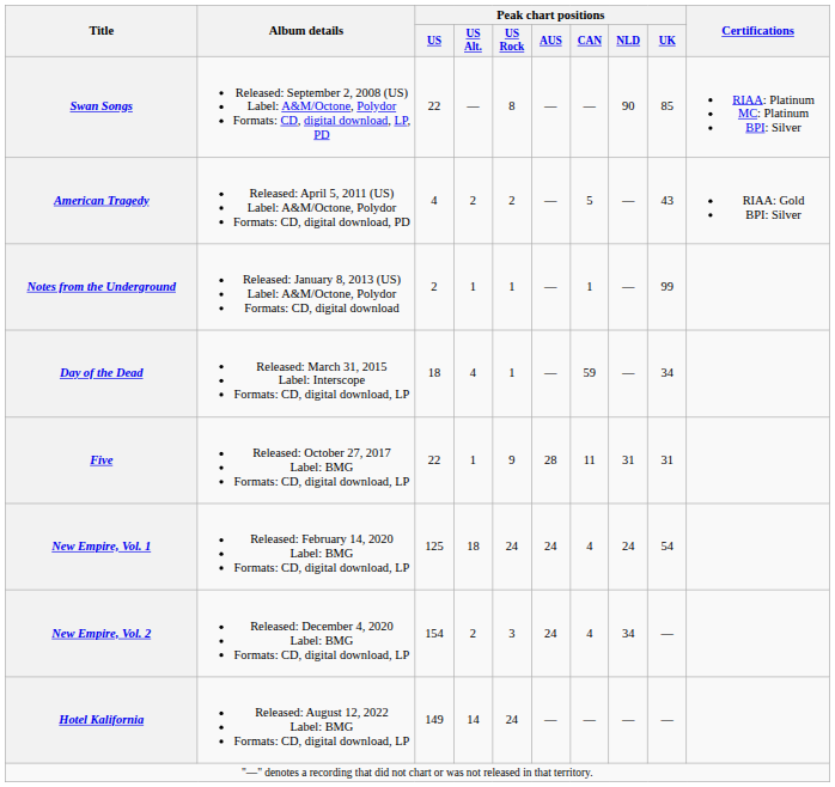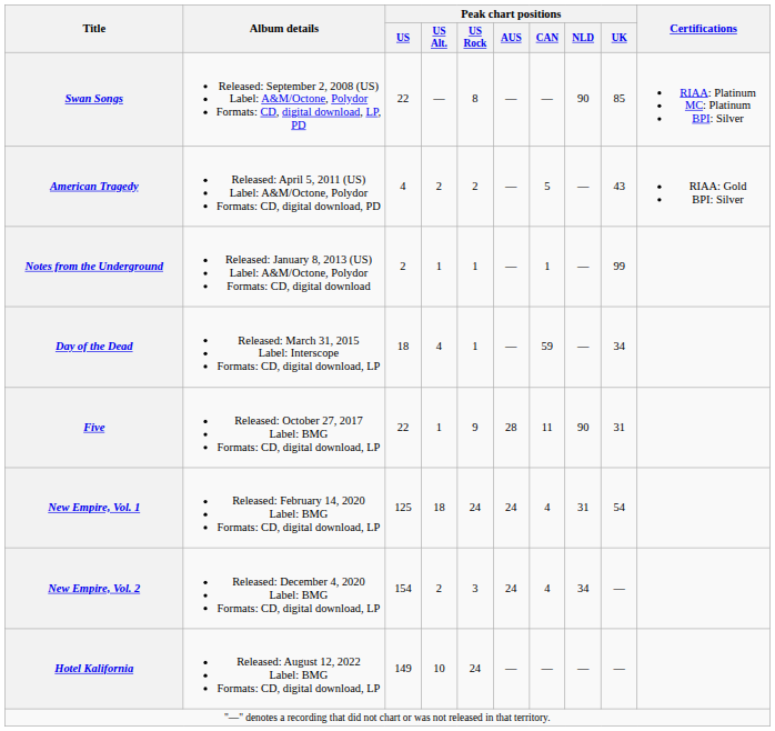Five | Peak chart positions / NLD: 31 -> 90
New Empire, Vol. 1 | Peak chart positions / NLD: 24 -> 31
Hotel Kalifornia | Peak chart positions / US Alt.: 14 -> 10
